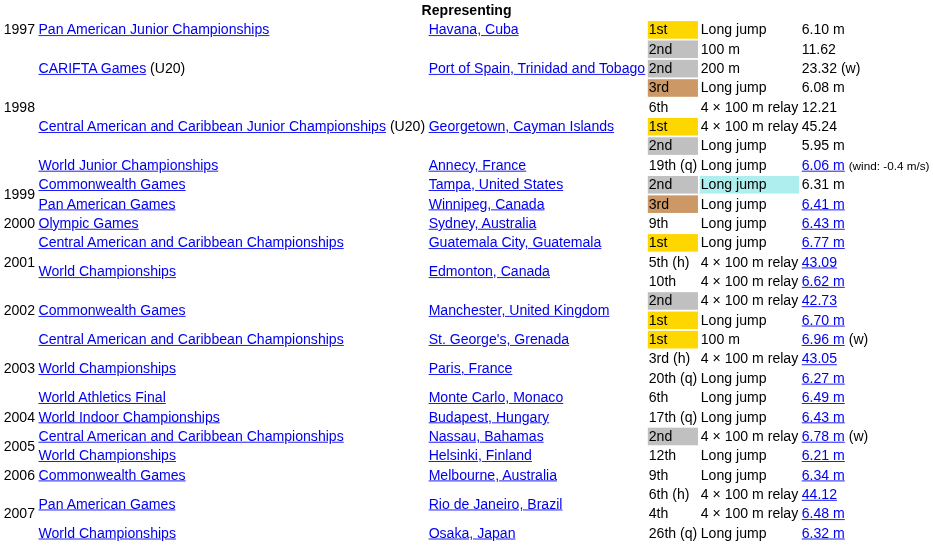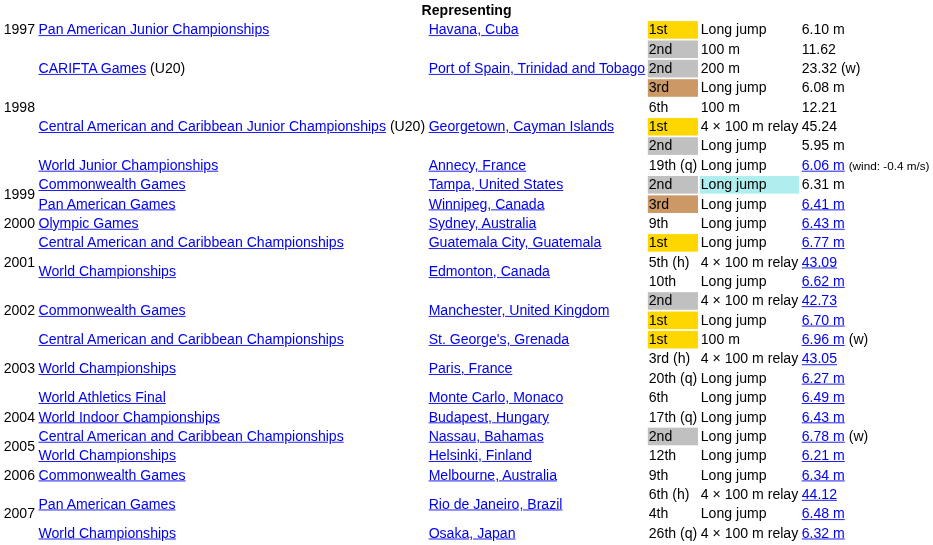Georgetown, Cayman Islands / 6th | column 5: 4 × 100 m relay -> 100 m
Edmonton, Canada / 10th | column 5: 4 × 100 m relay -> Long jump
Nassau, Bahamas | column 5: 4 × 100 m relay -> Long jump
Rio de Janeiro, Brazil / 4th | column 5: 4 × 100 m relay -> Long jump
Osaka, Japan | column 5: Long jump -> 4 × 100 m relay
